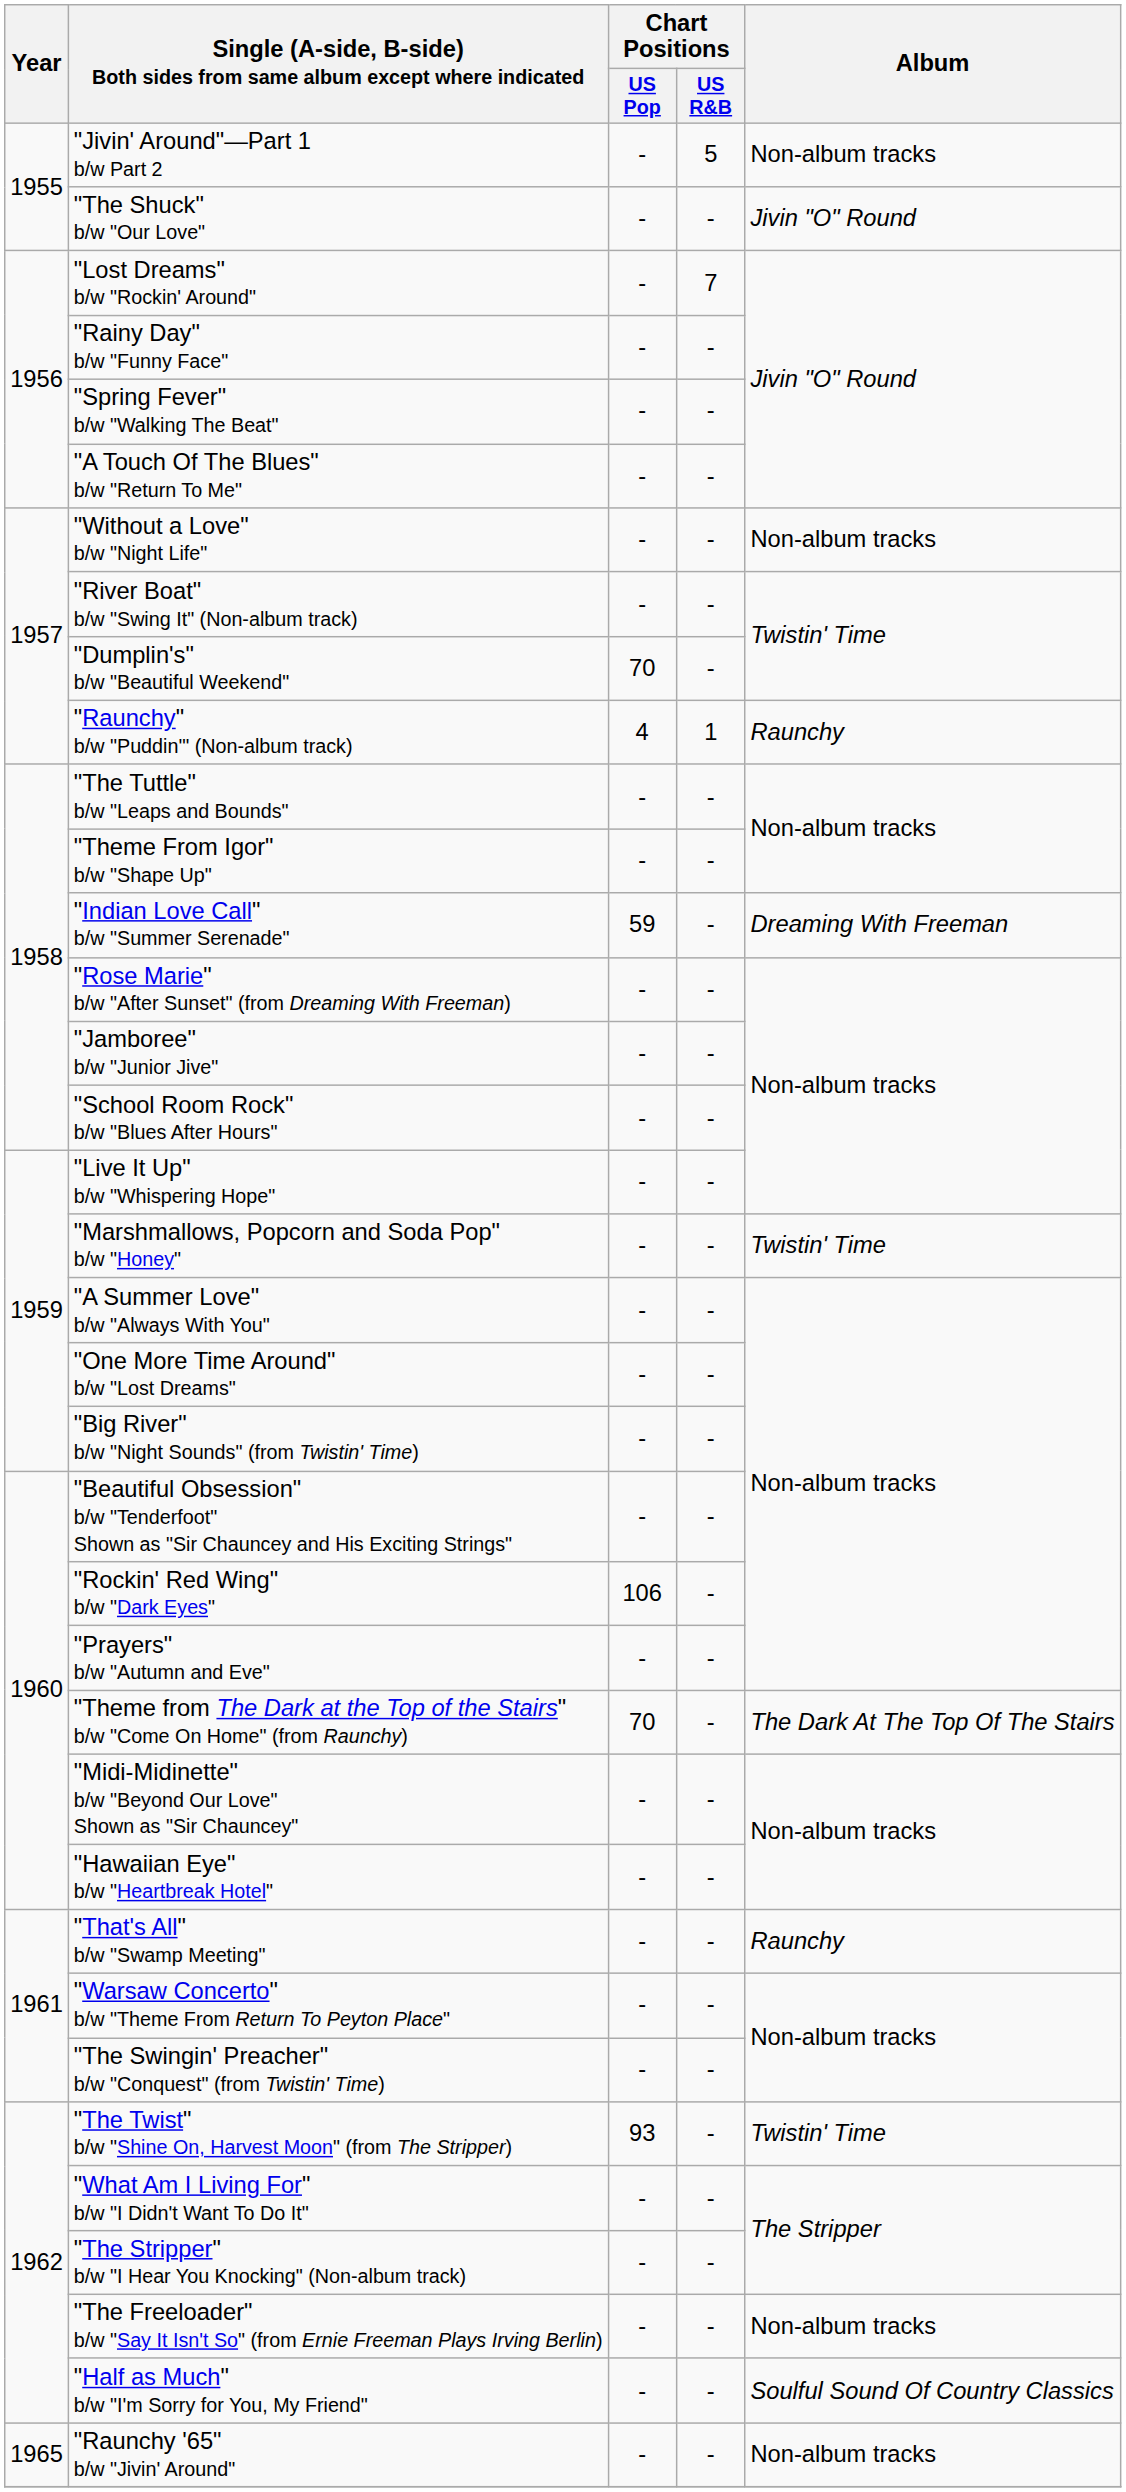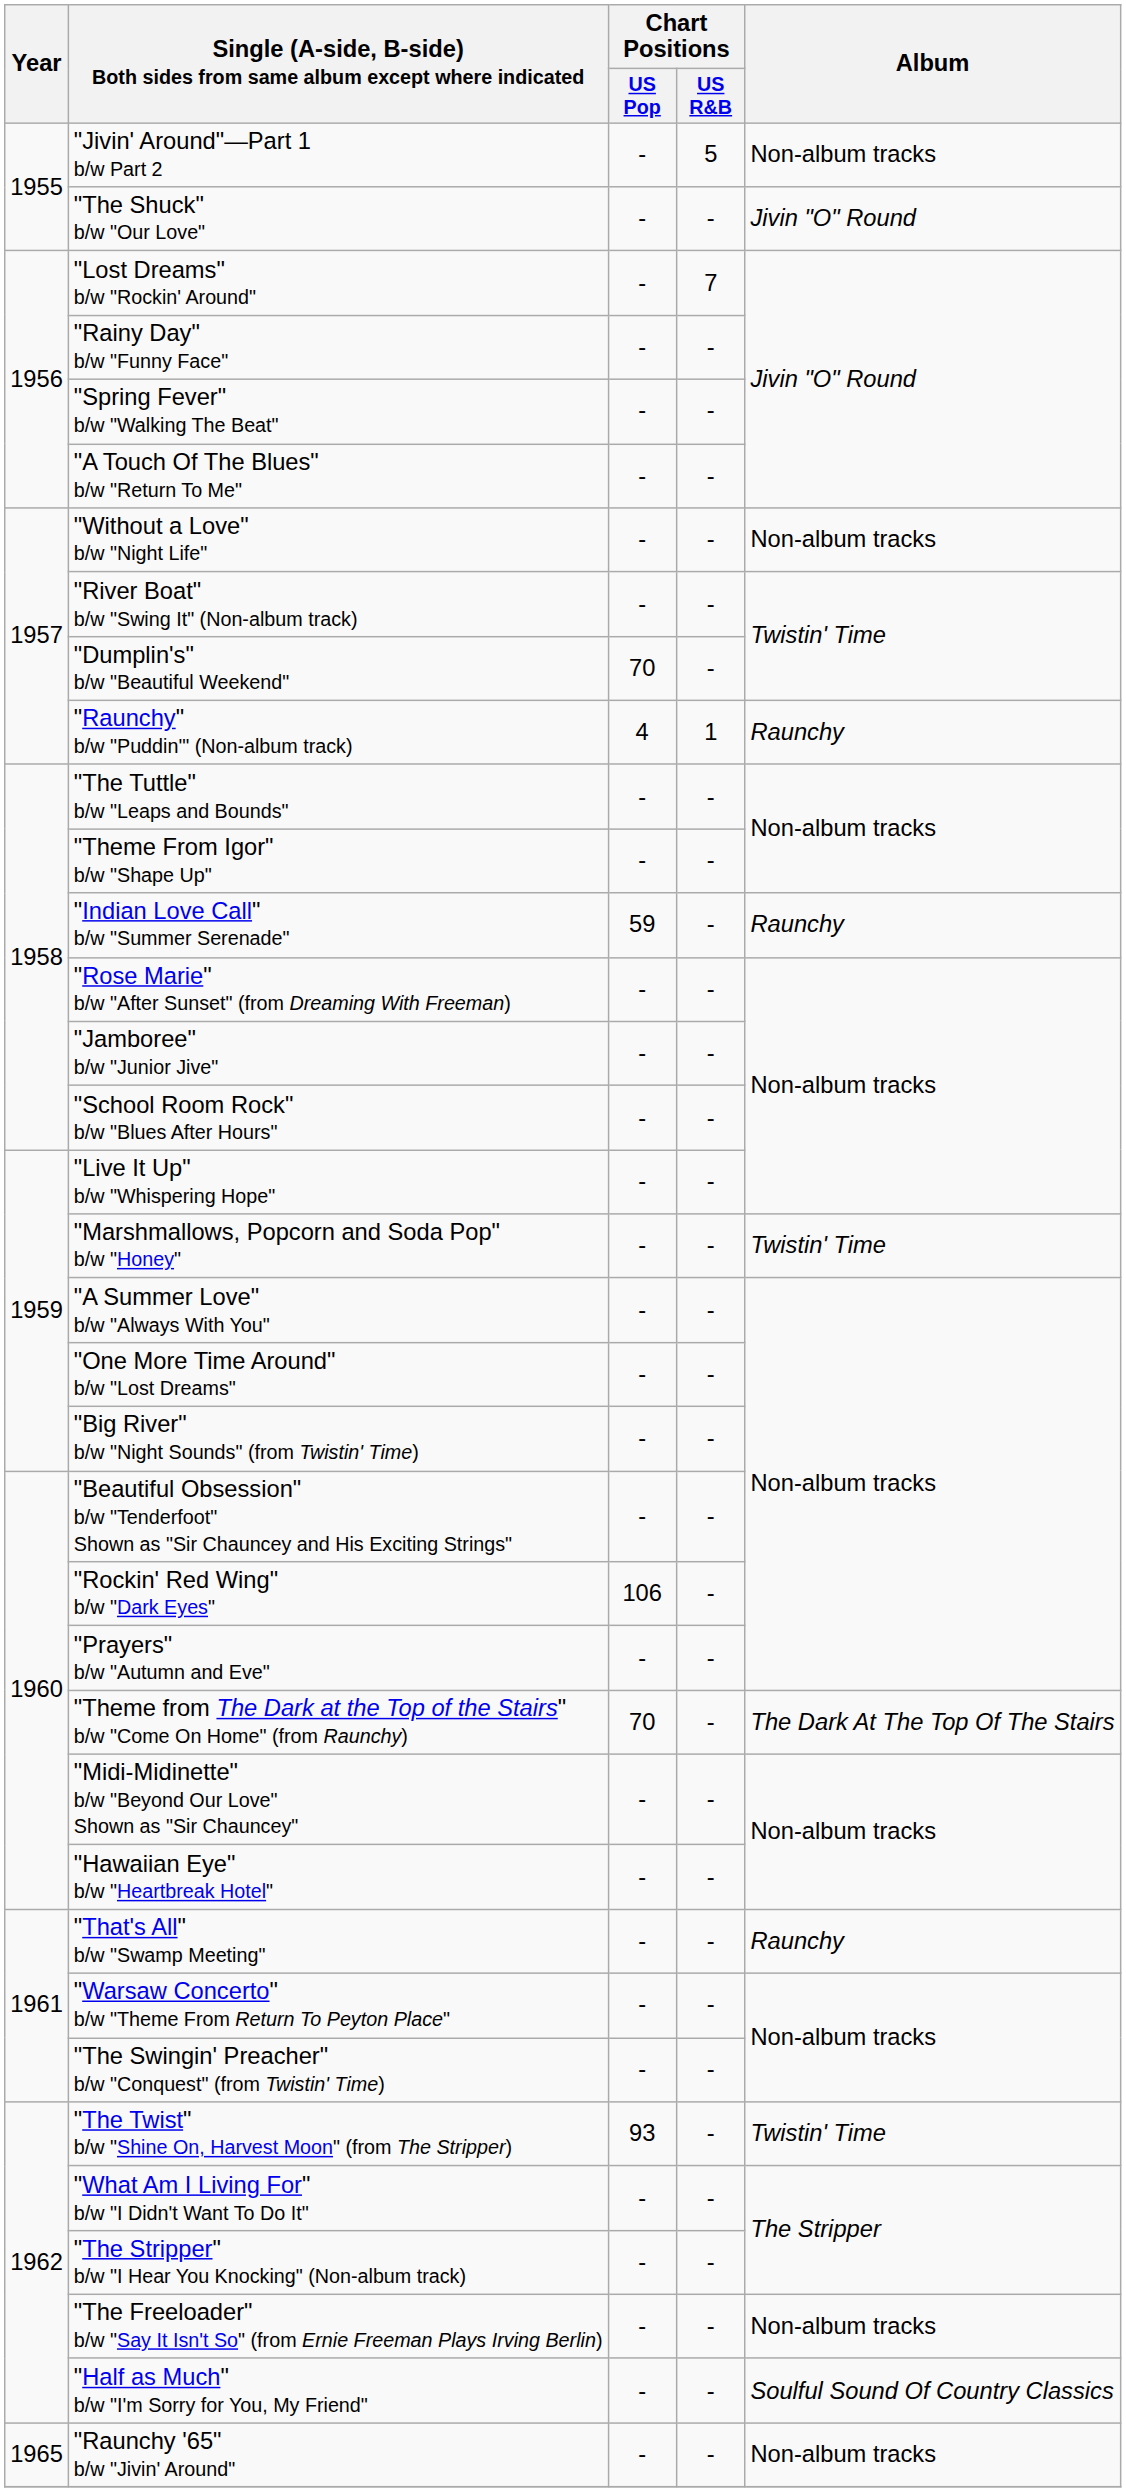"Indian Love Call" b/w "Summer Serenade" | Album: Dreaming With Freeman -> Raunchy
